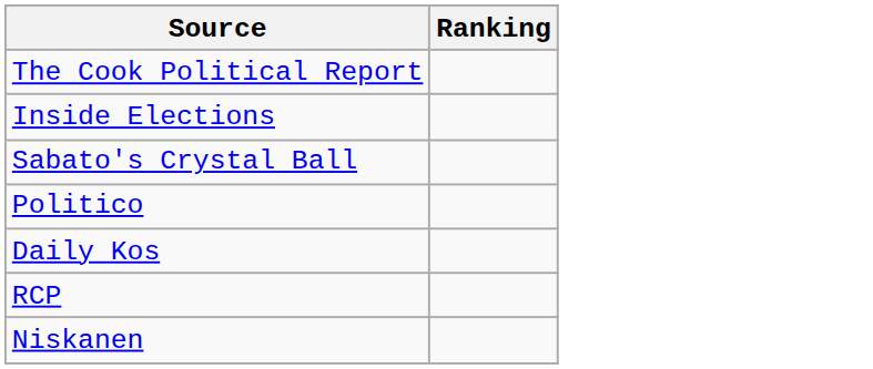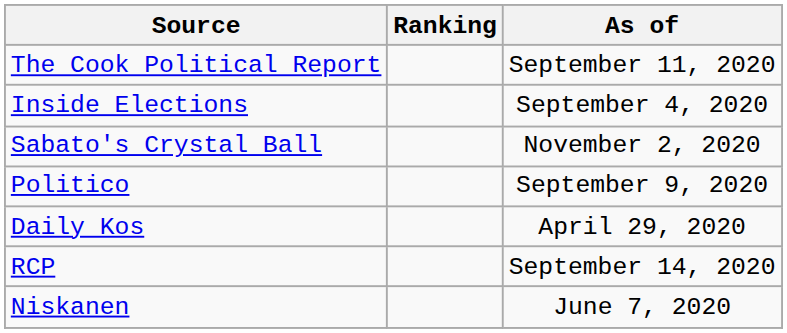+ column: As of | September 11, 2020 | September 4, 2020 | November 2, 2020 | September 9, 2020 | April 29, 2020 | September 14, 2020 | June 7, 2020
